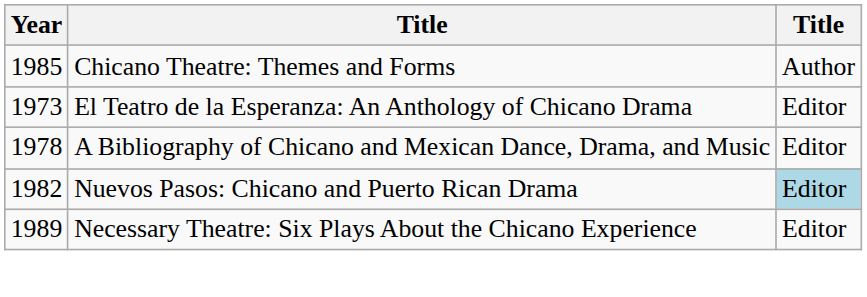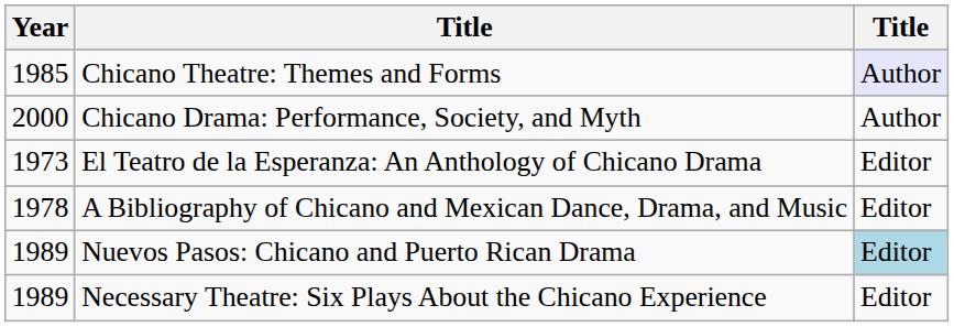Chicano Theatre: Themes and Forms | column 3: no background -> lavender background
+ row: 2000 | Chicano Drama: Performance, Society, and Myth | Author
Nuevos Pasos: Chicano and Puerto Rican Drama | Year: 1982 -> 1989
